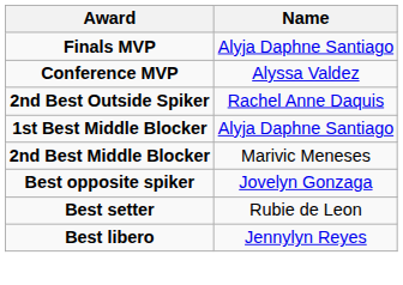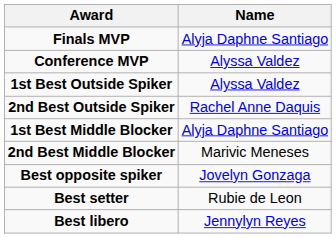+ row: 1st Best Outside Spiker | Alyssa Valdez
